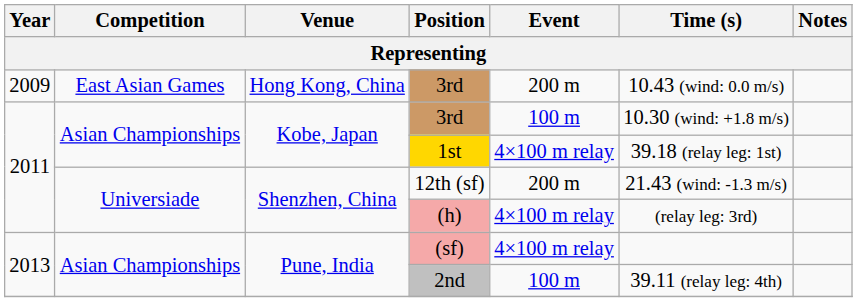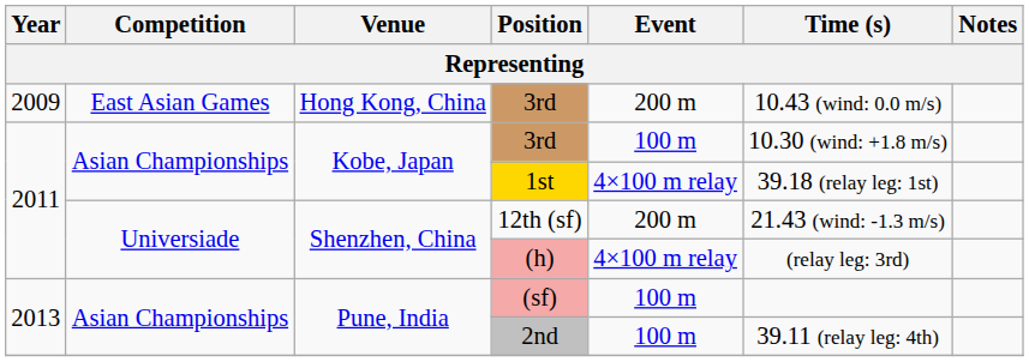(sf) | Event: 4×100 m relay -> 100 m
